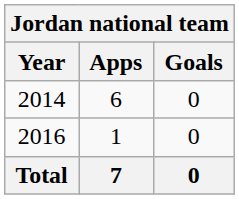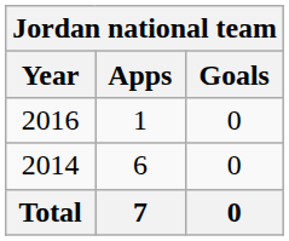rows swapped: 2014 <-> 2016
